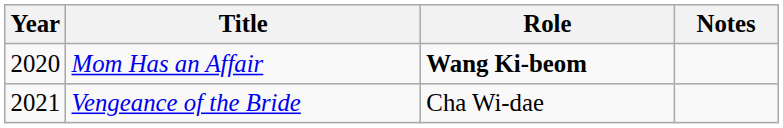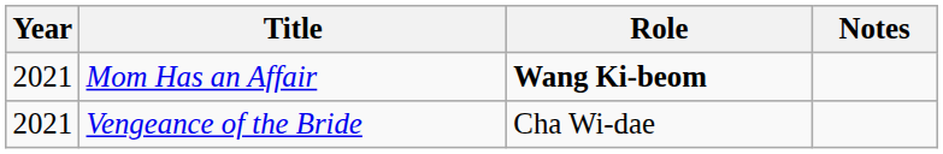Mom Has an Affair | Year: 2020 -> 2021
